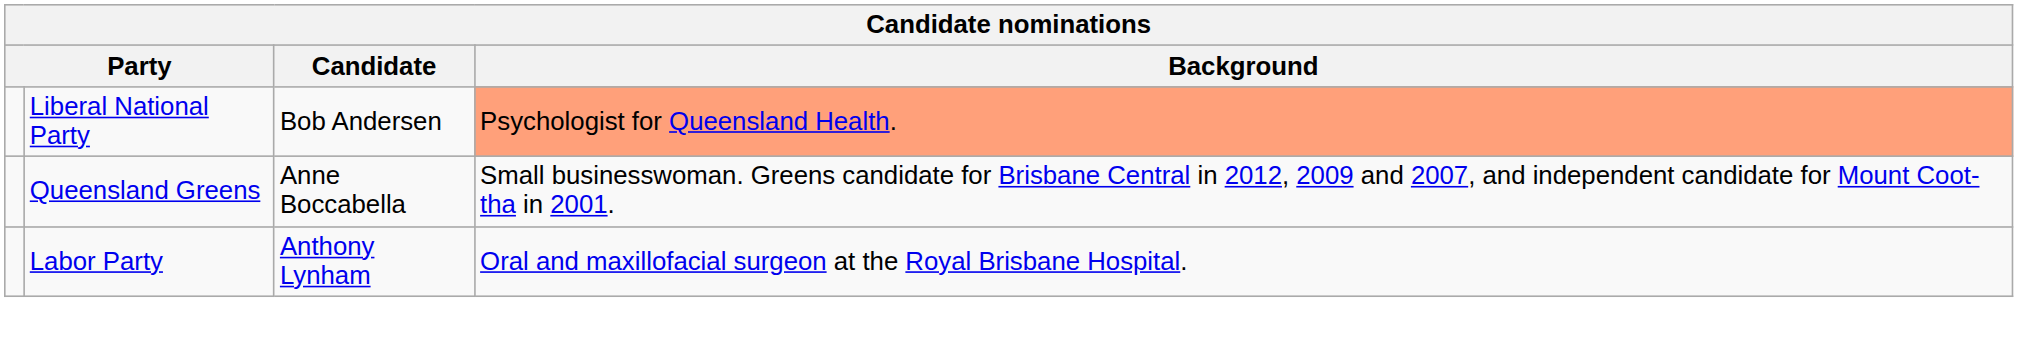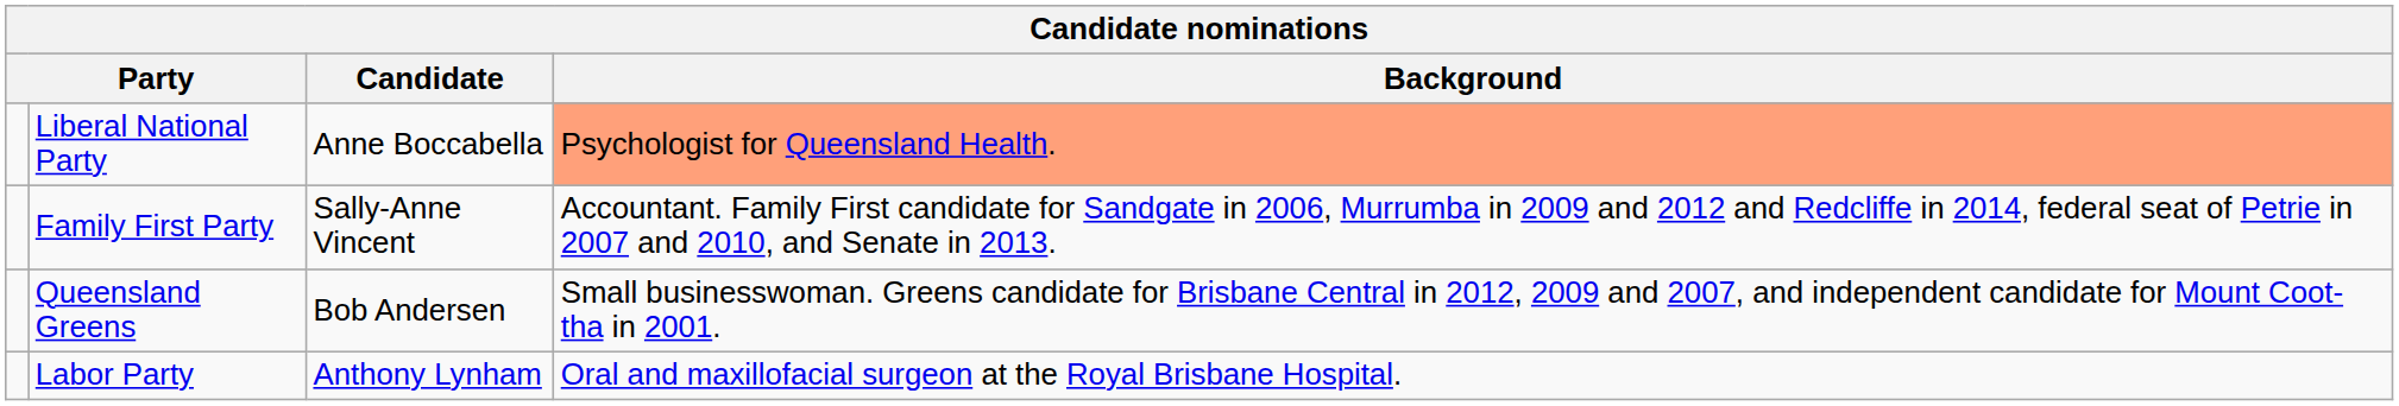Liberal National Party | Candidate: Bob Andersen -> Anne Boccabella
+ row: Family First Party | Sally-Anne Vincent | Accountant. Family First candidate for Sandgate in 2006, Murrumba in 2009 and 2012 and Redcliffe in 2014, federal seat of Petrie in 2007 and 2010, and Senate in 2013.
Queensland Greens | Candidate: Anne Boccabella -> Bob Andersen
